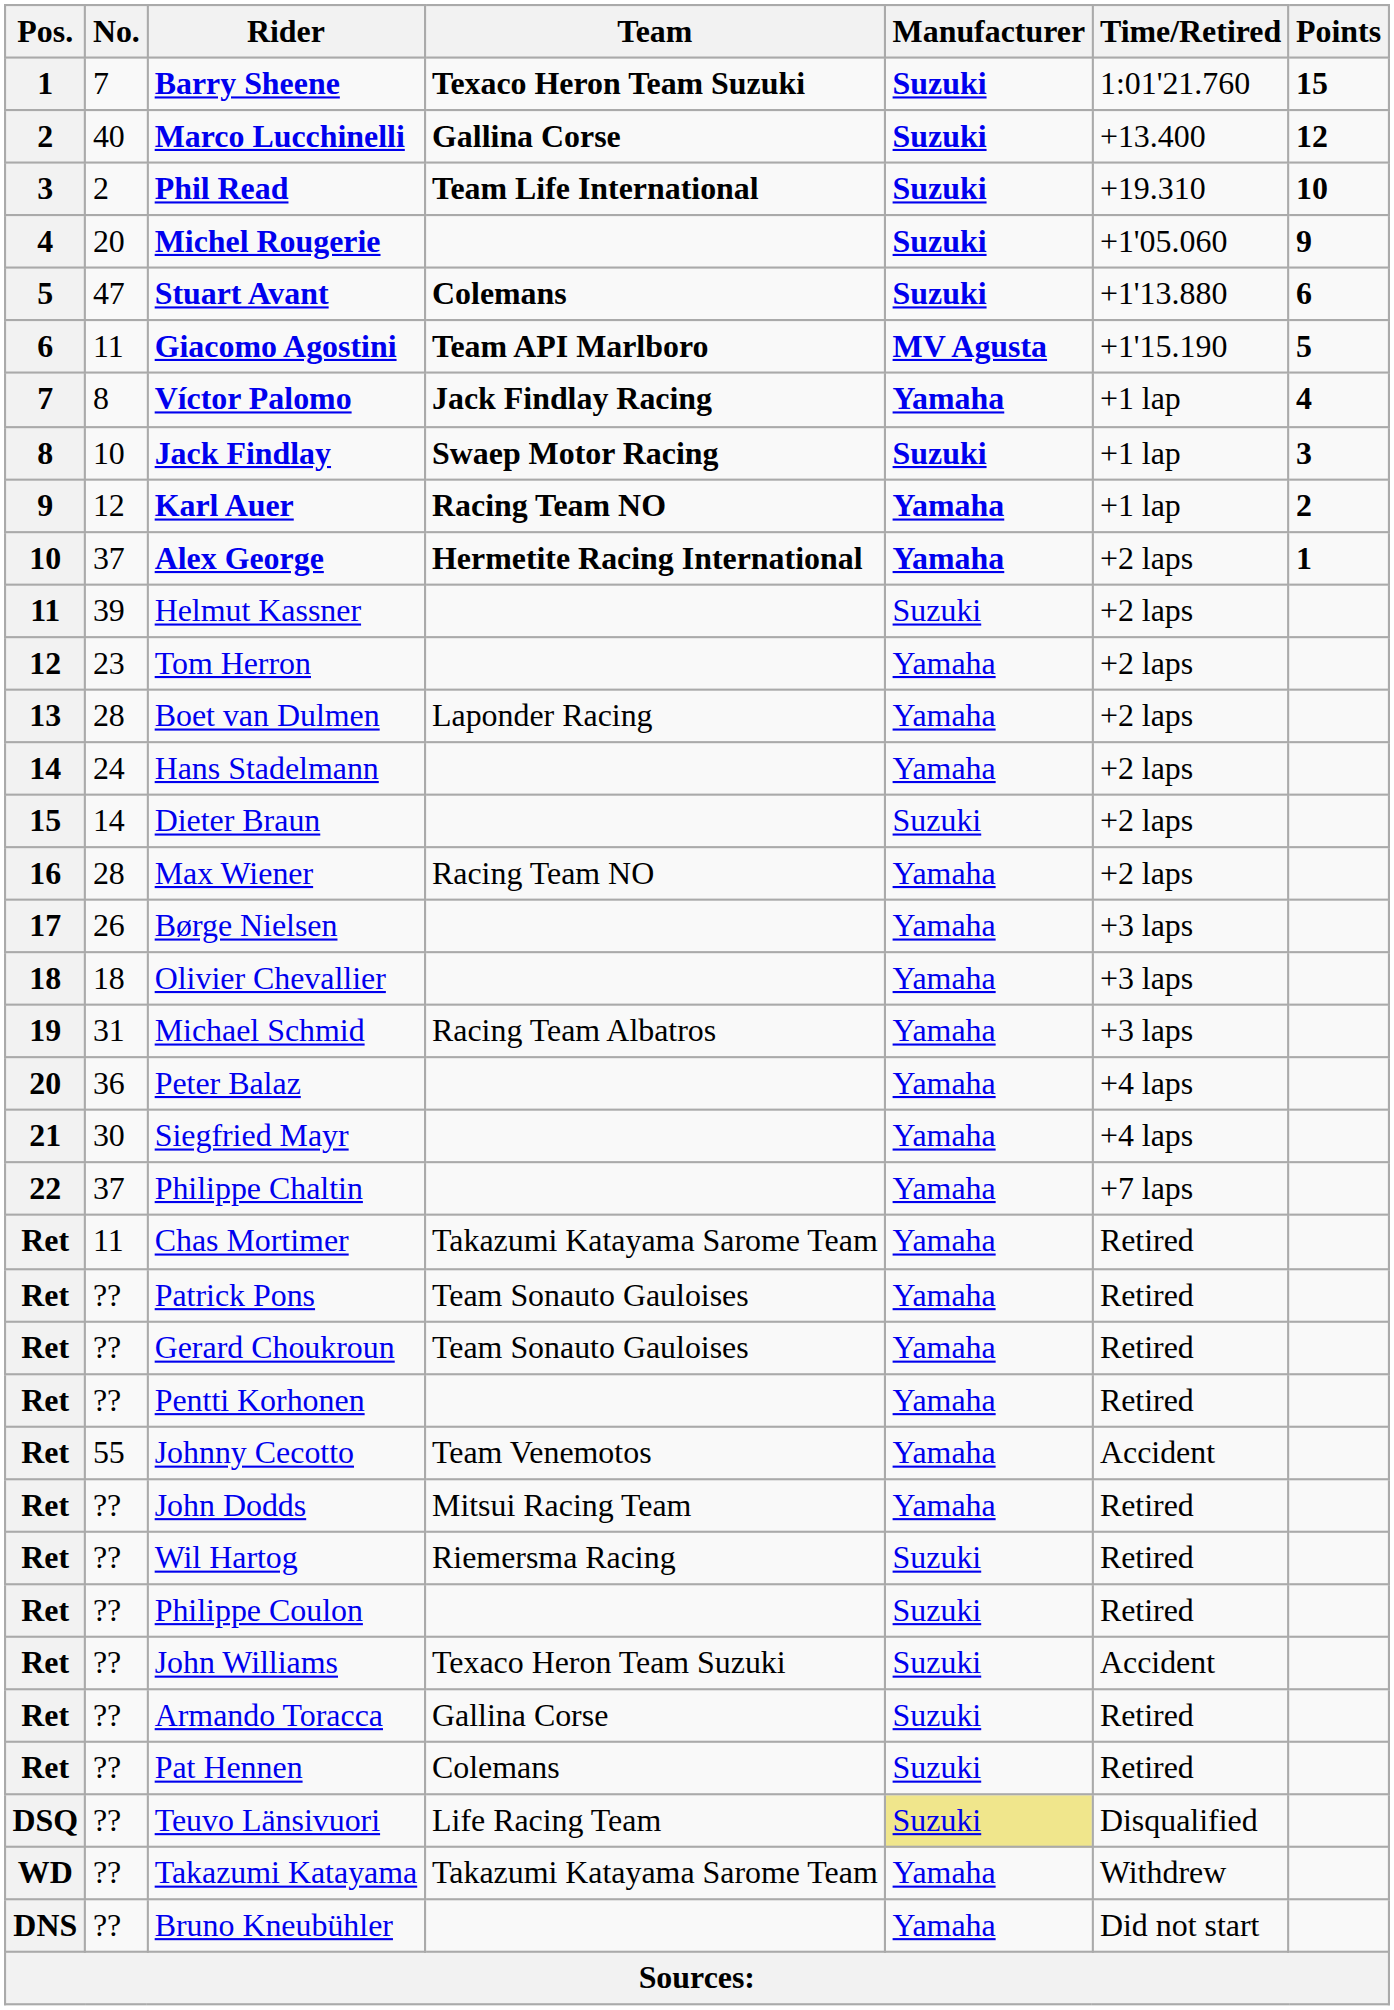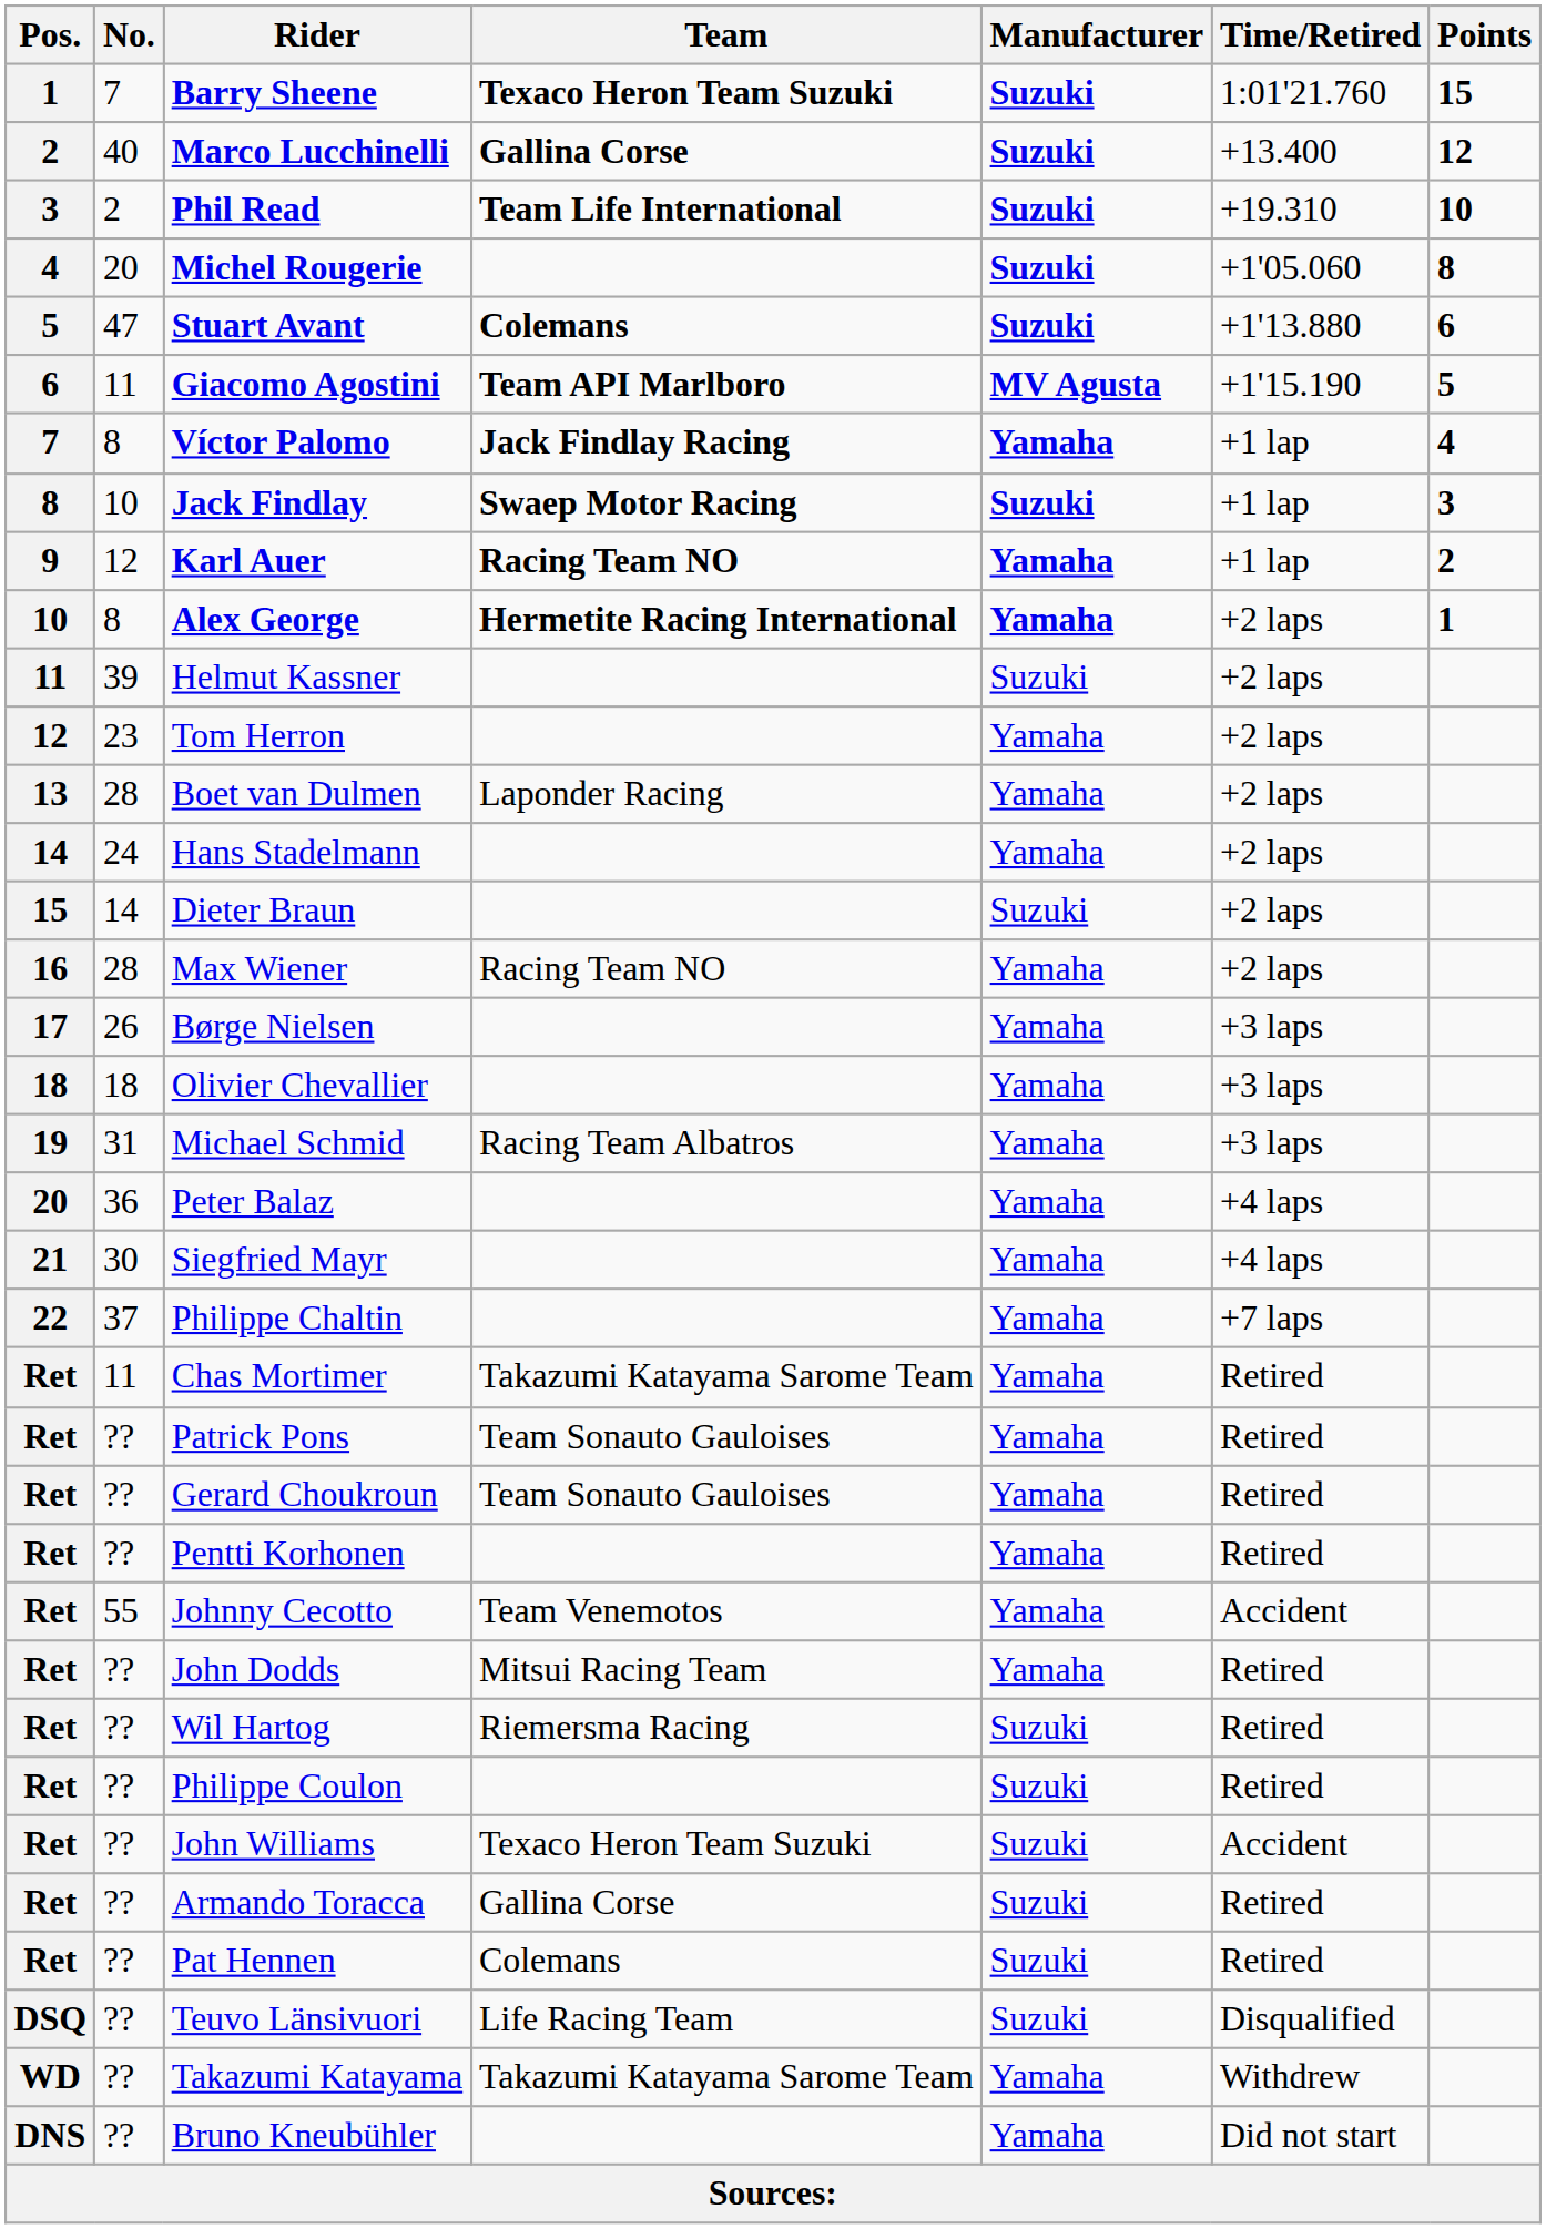Michel Rougerie | Points: 9 -> 8
Alex George | No.: 37 -> 8
Teuvo Länsivuori | Manufacturer: khaki background -> no background
